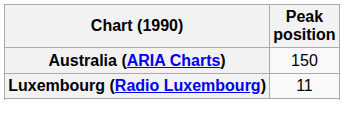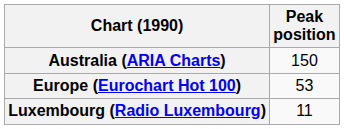+ row: Europe (Eurochart Hot 100) | 53
